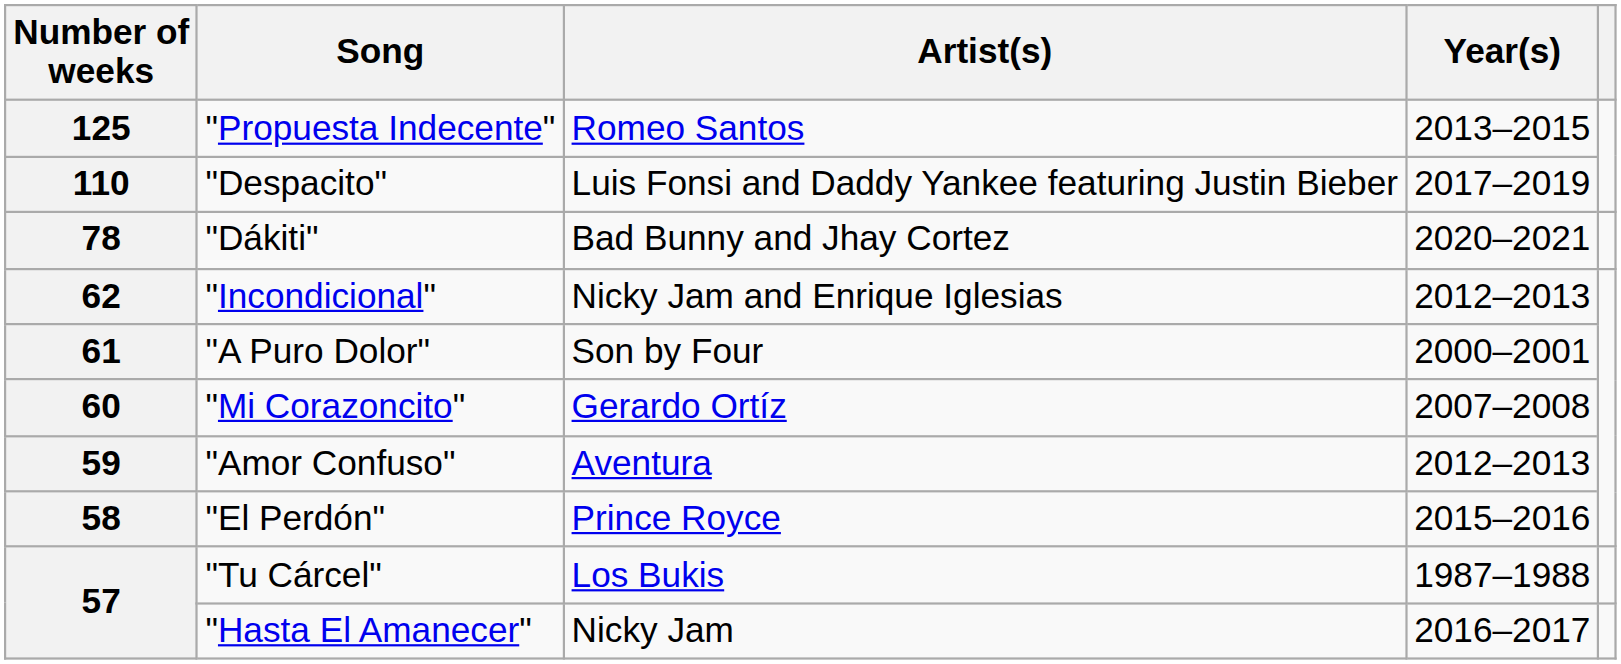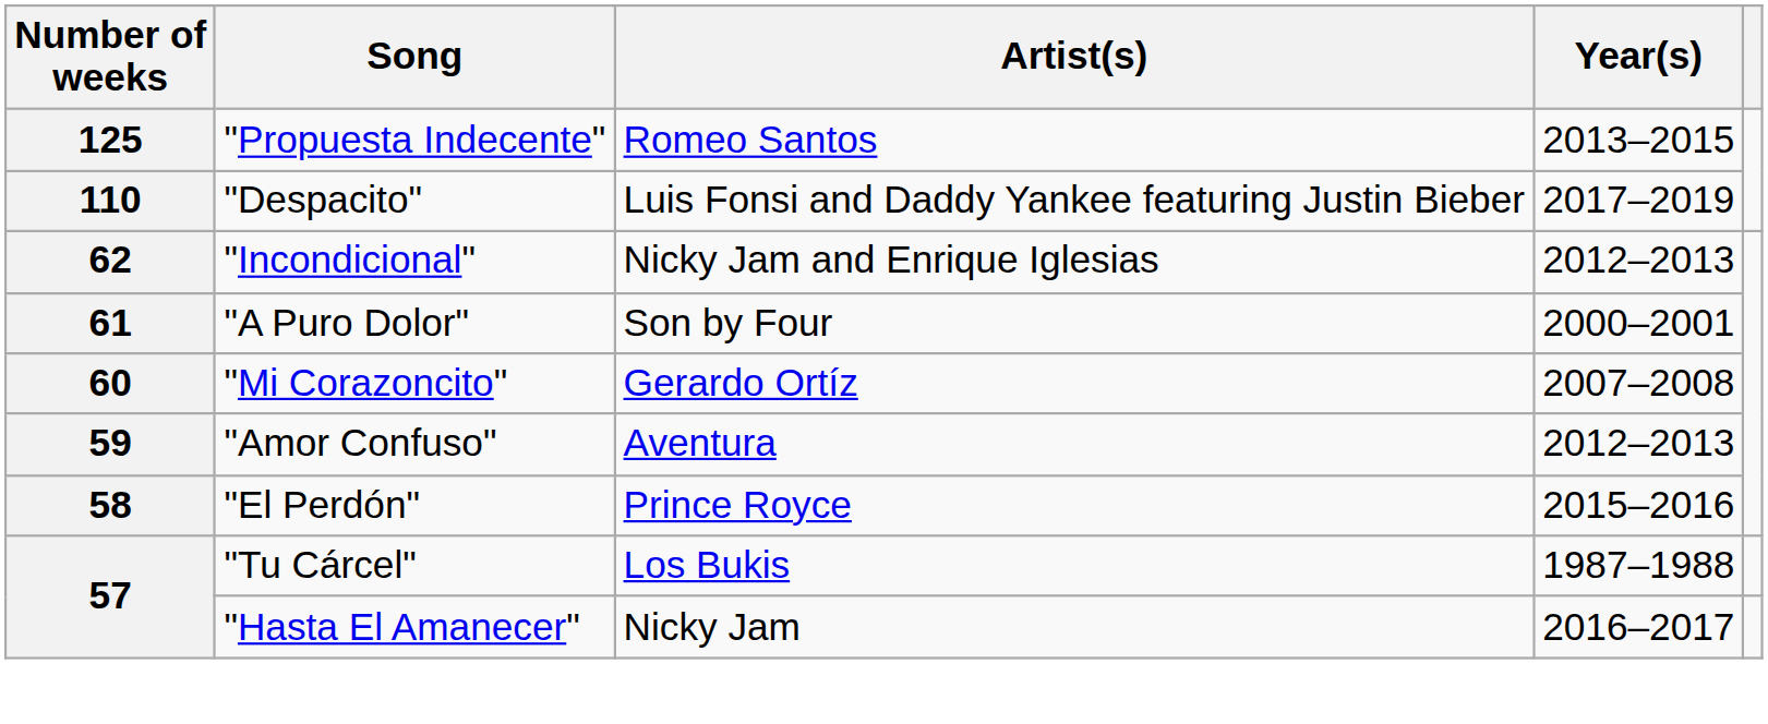- row: 78 | "Dákiti" | Bad Bunny and Jhay Cortez | 2020–2021
